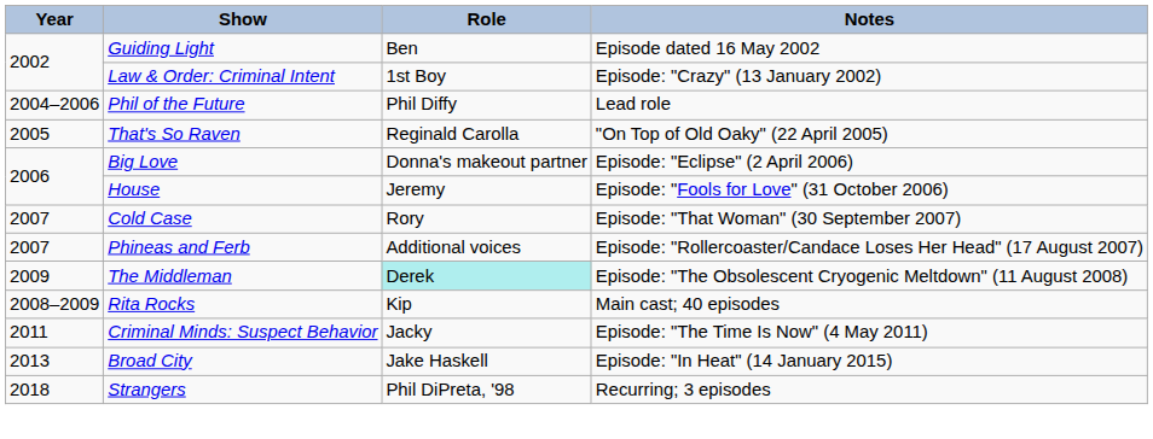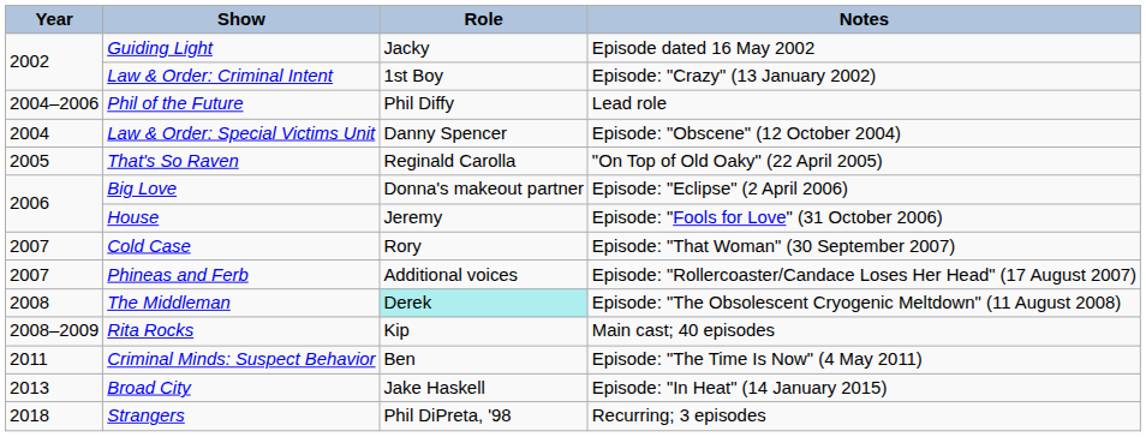Guiding Light | Role: Ben -> Jacky
+ row: 2004 | Law & Order: Special Victims Unit | Danny Spencer | Episode: "Obscene" (12 October 2004)
The Middleman | Year: 2009 -> 2008
Criminal Minds: Suspect Behavior | Role: Jacky -> Ben
